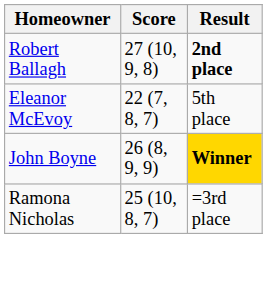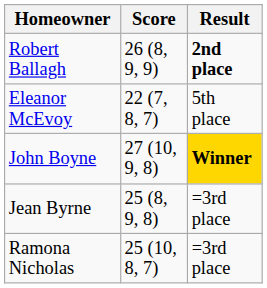Robert Ballagh | Score: 27 (10, 9, 8) -> 26 (8, 9, 9)
John Boyne | Score: 26 (8, 9, 9) -> 27 (10, 9, 8)
+ row: Jean Byrne | 25 (8, 9, 8) | =3rd place
